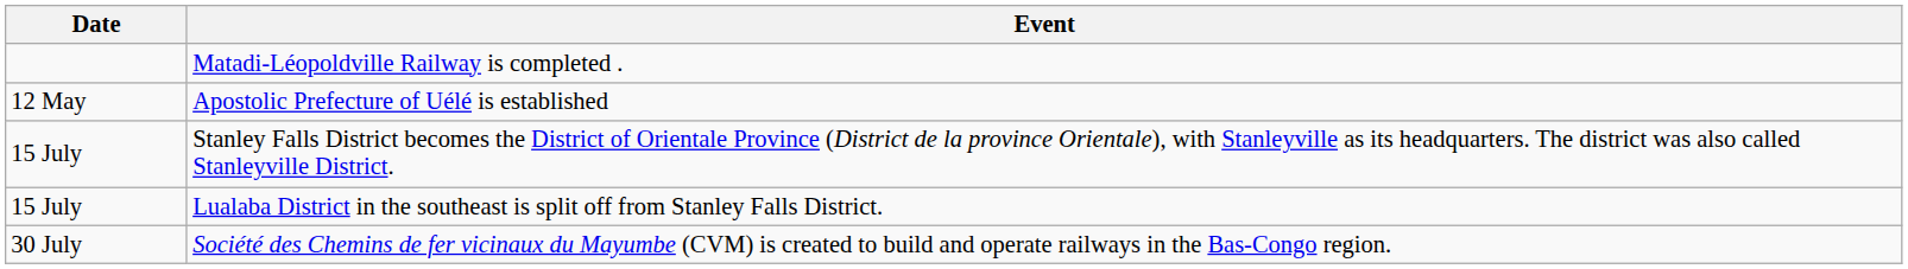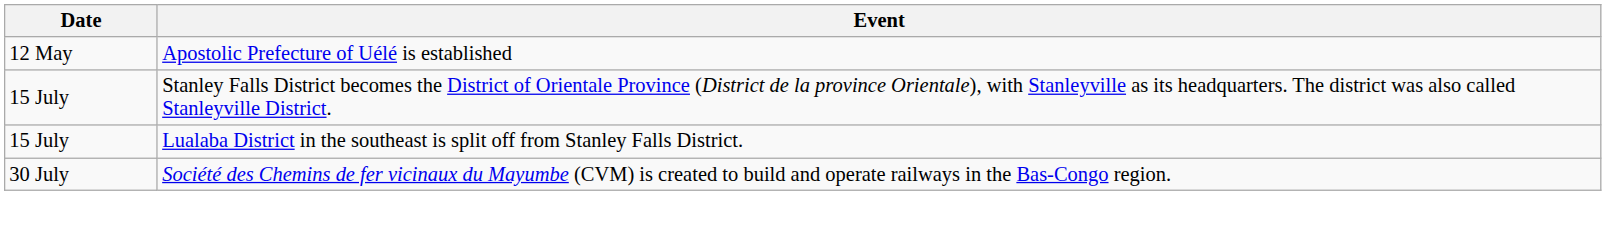- row: Matadi-Léopoldville Railway is completed .
